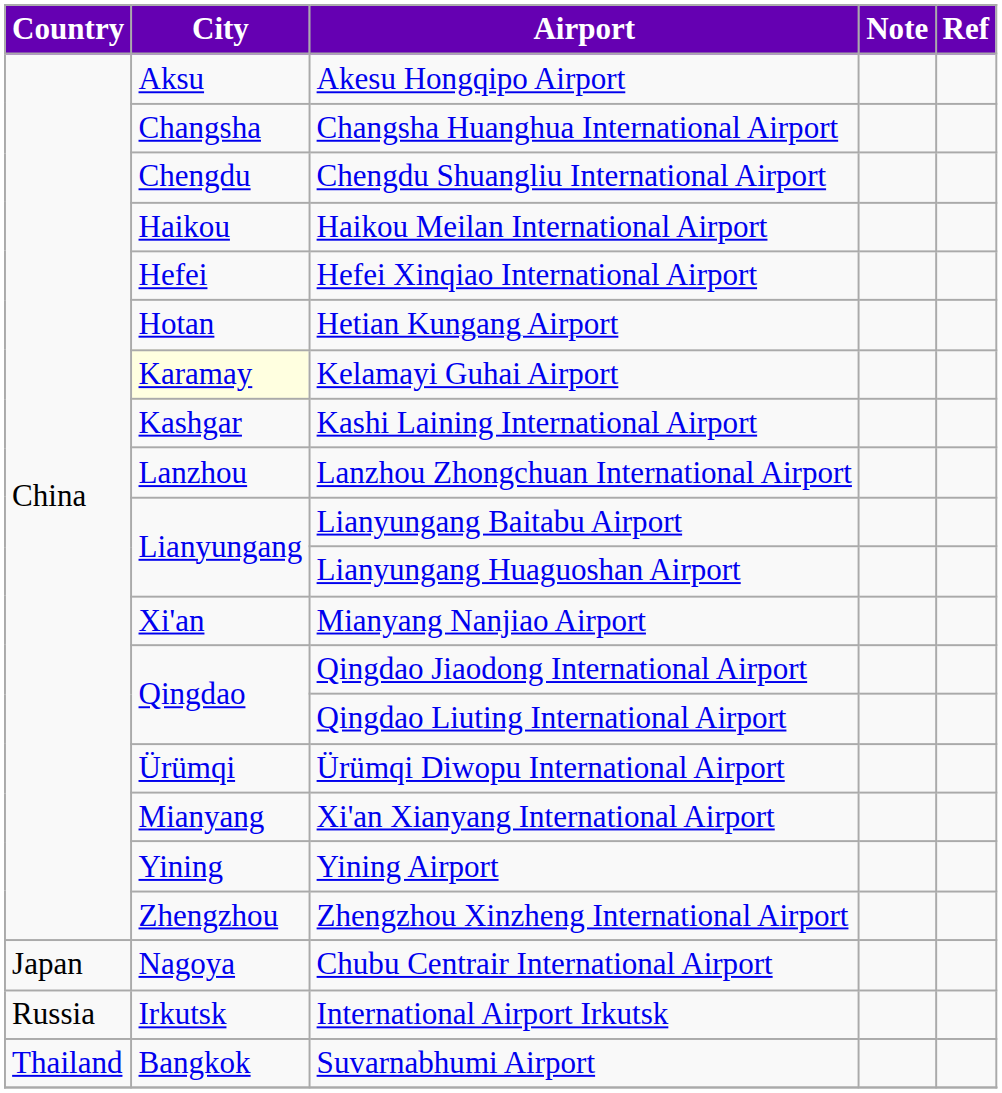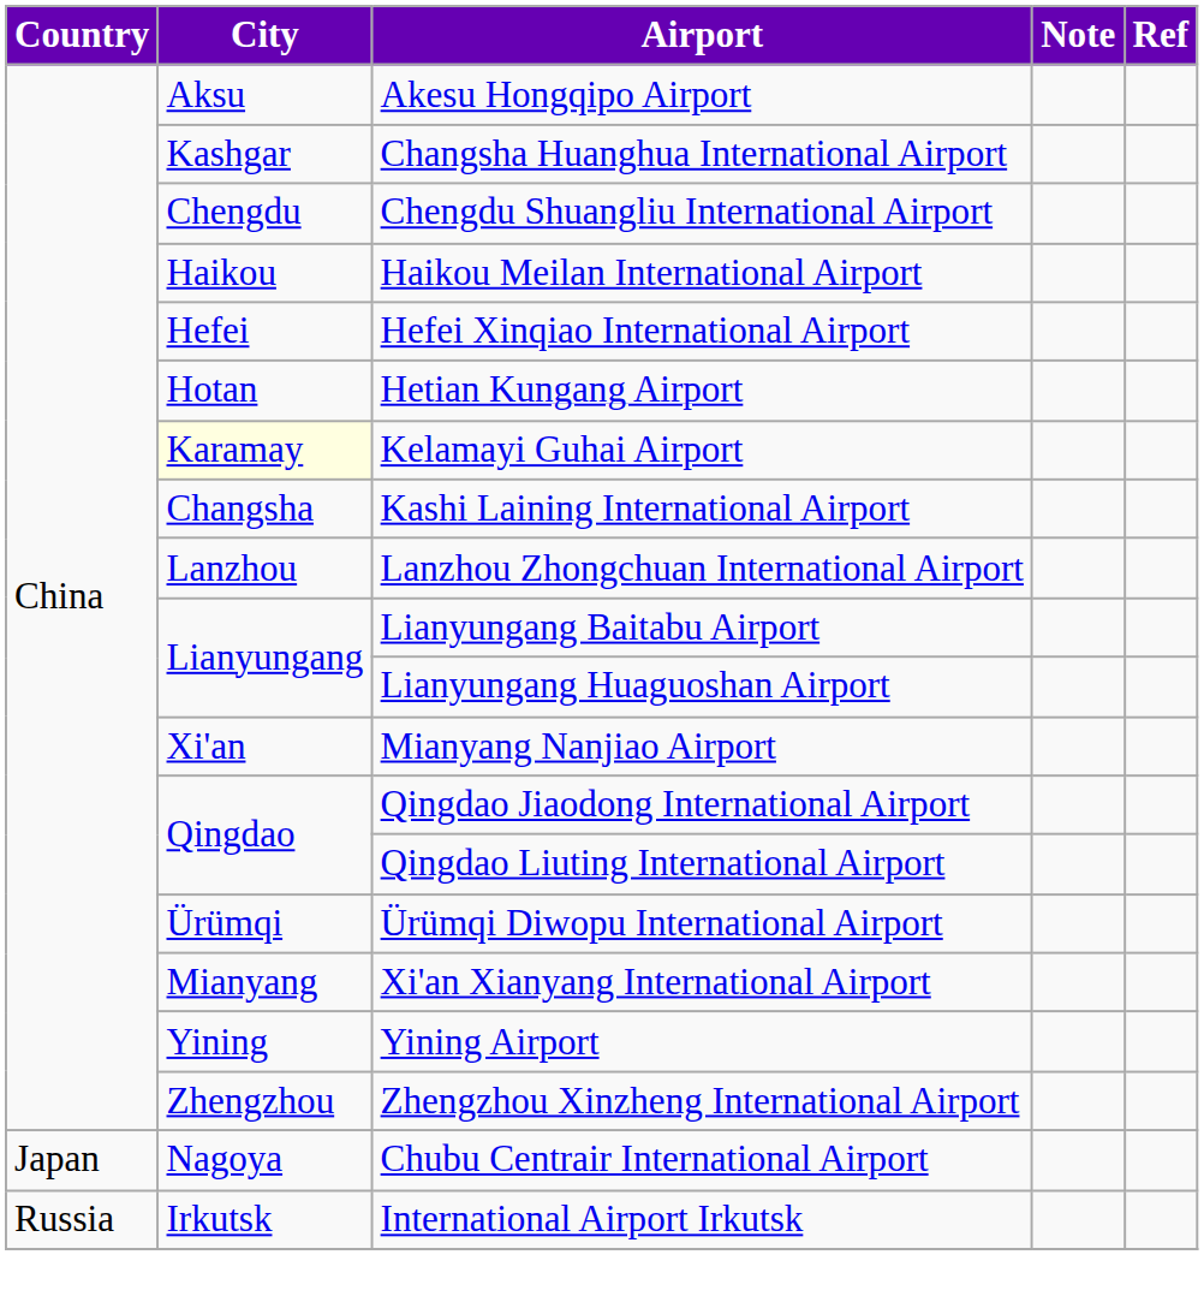Changsha Huanghua International Airport | City: Changsha -> Kashgar
Kashi Laining International Airport | City: Kashgar -> Changsha
- row: Thailand | Bangkok | Suvarnabhumi Airport
